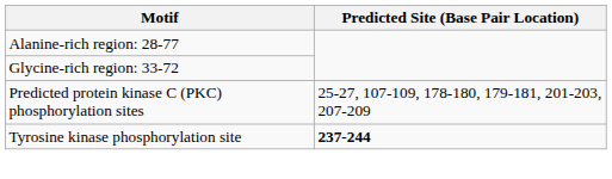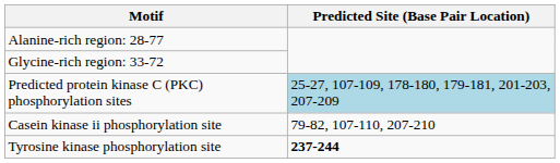Predicted protein kinase C (PKC) phosphorylation sites | Predicted Site (Base Pair Location): no background -> lightblue background
+ row: Casein kinase ii phosphorylation site | 79-82, 107-110, 207-210
